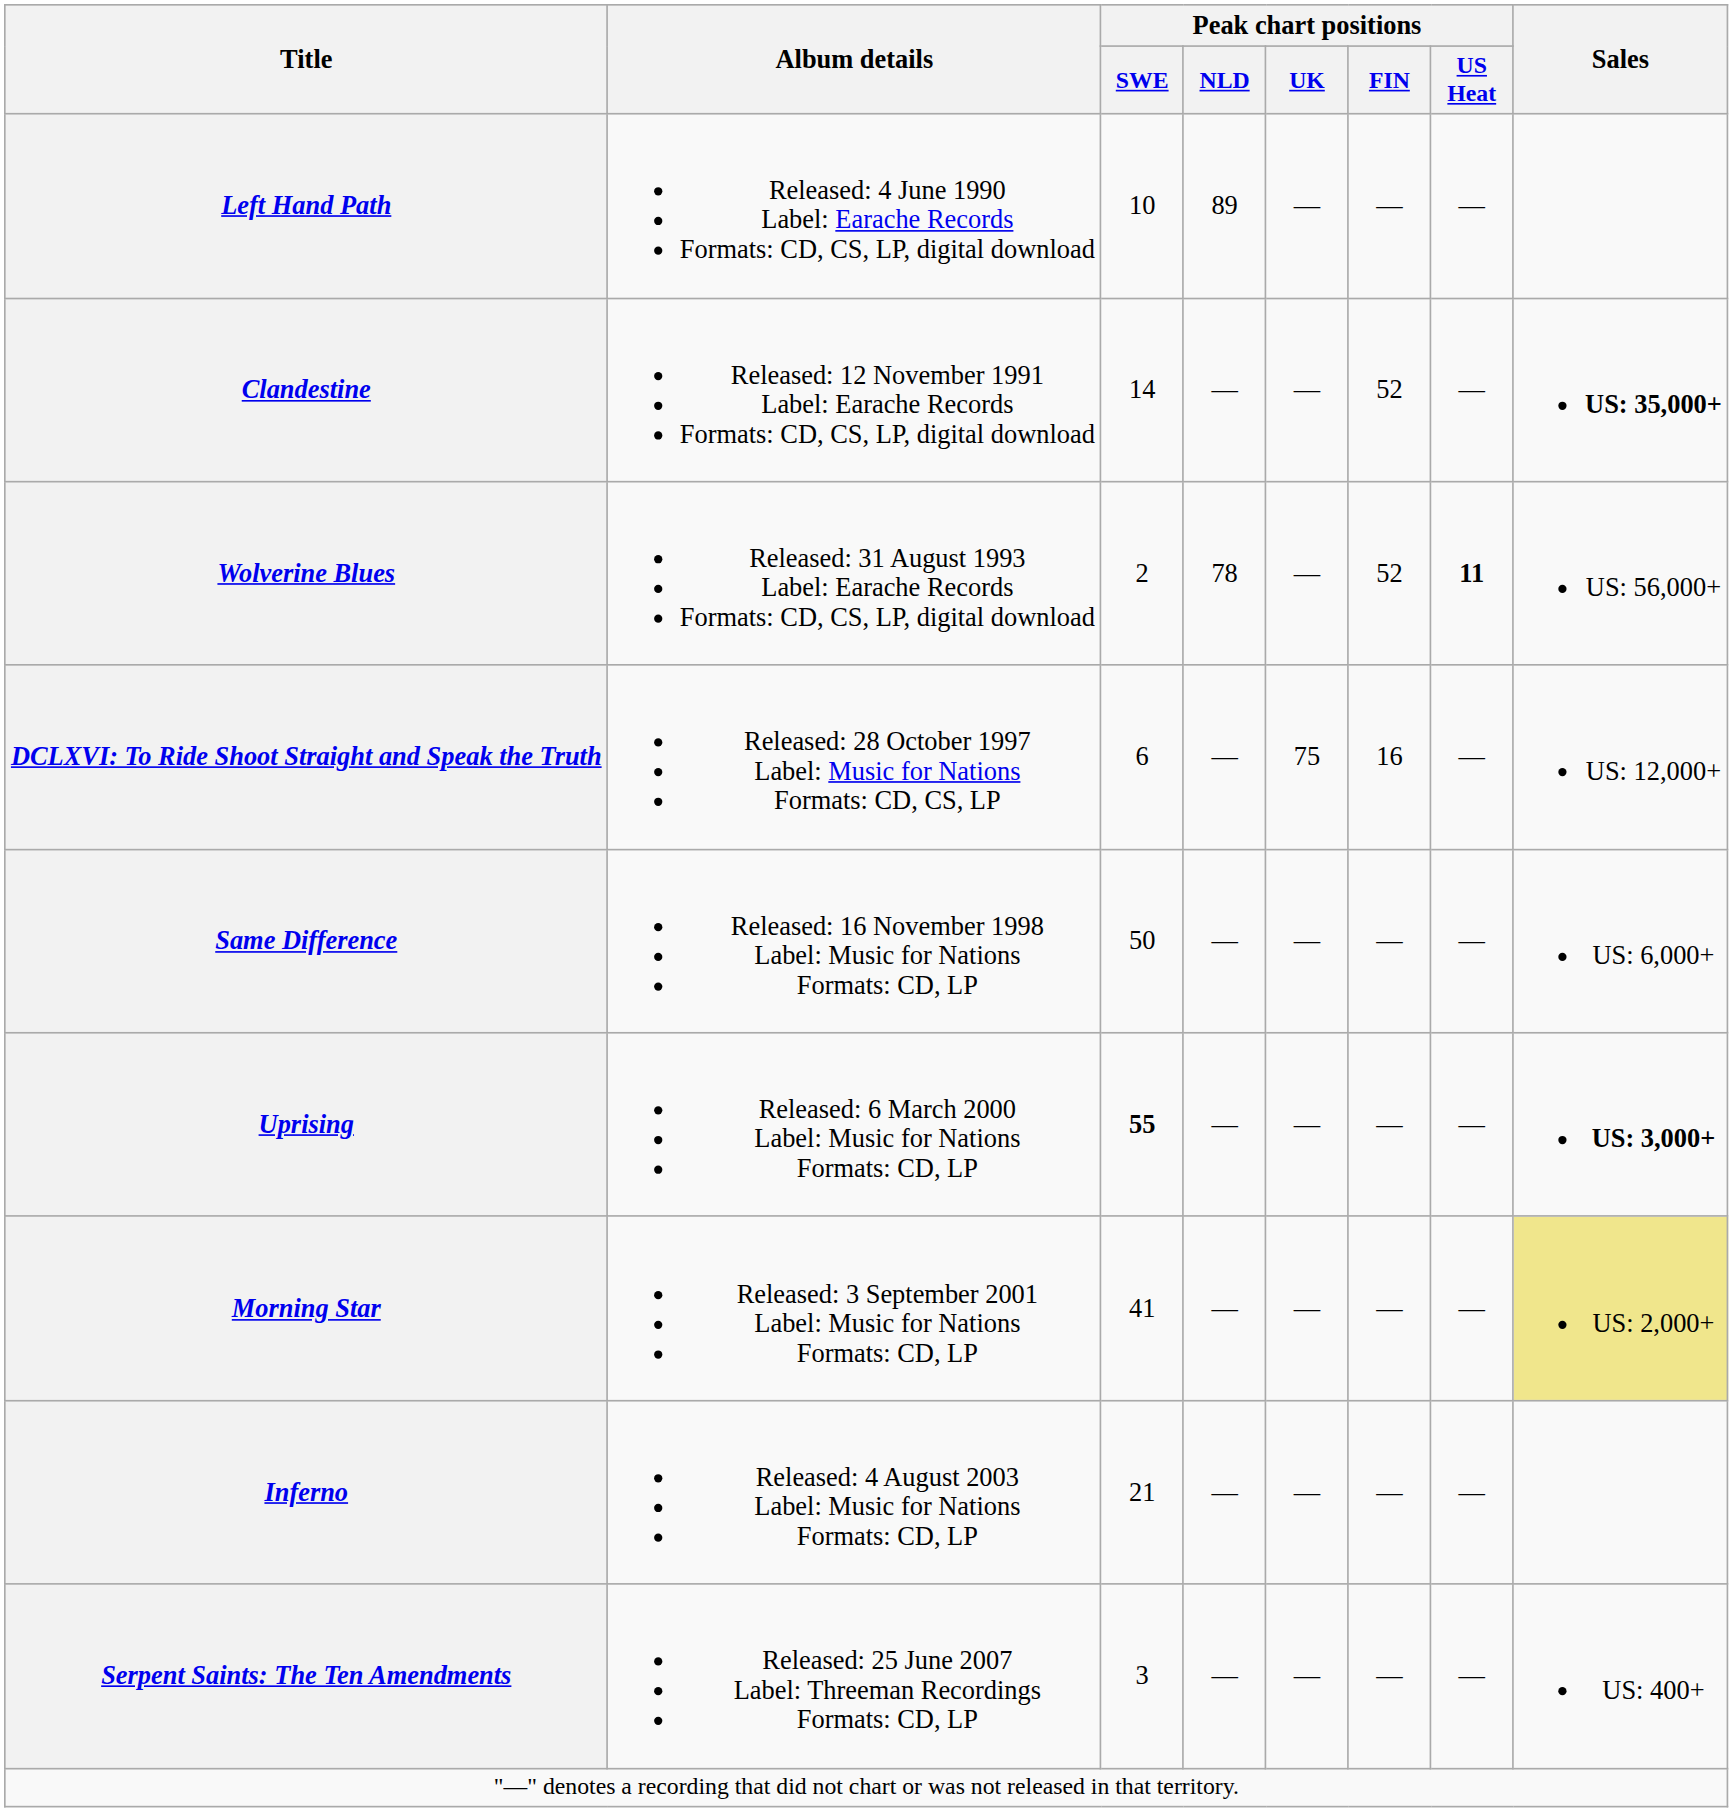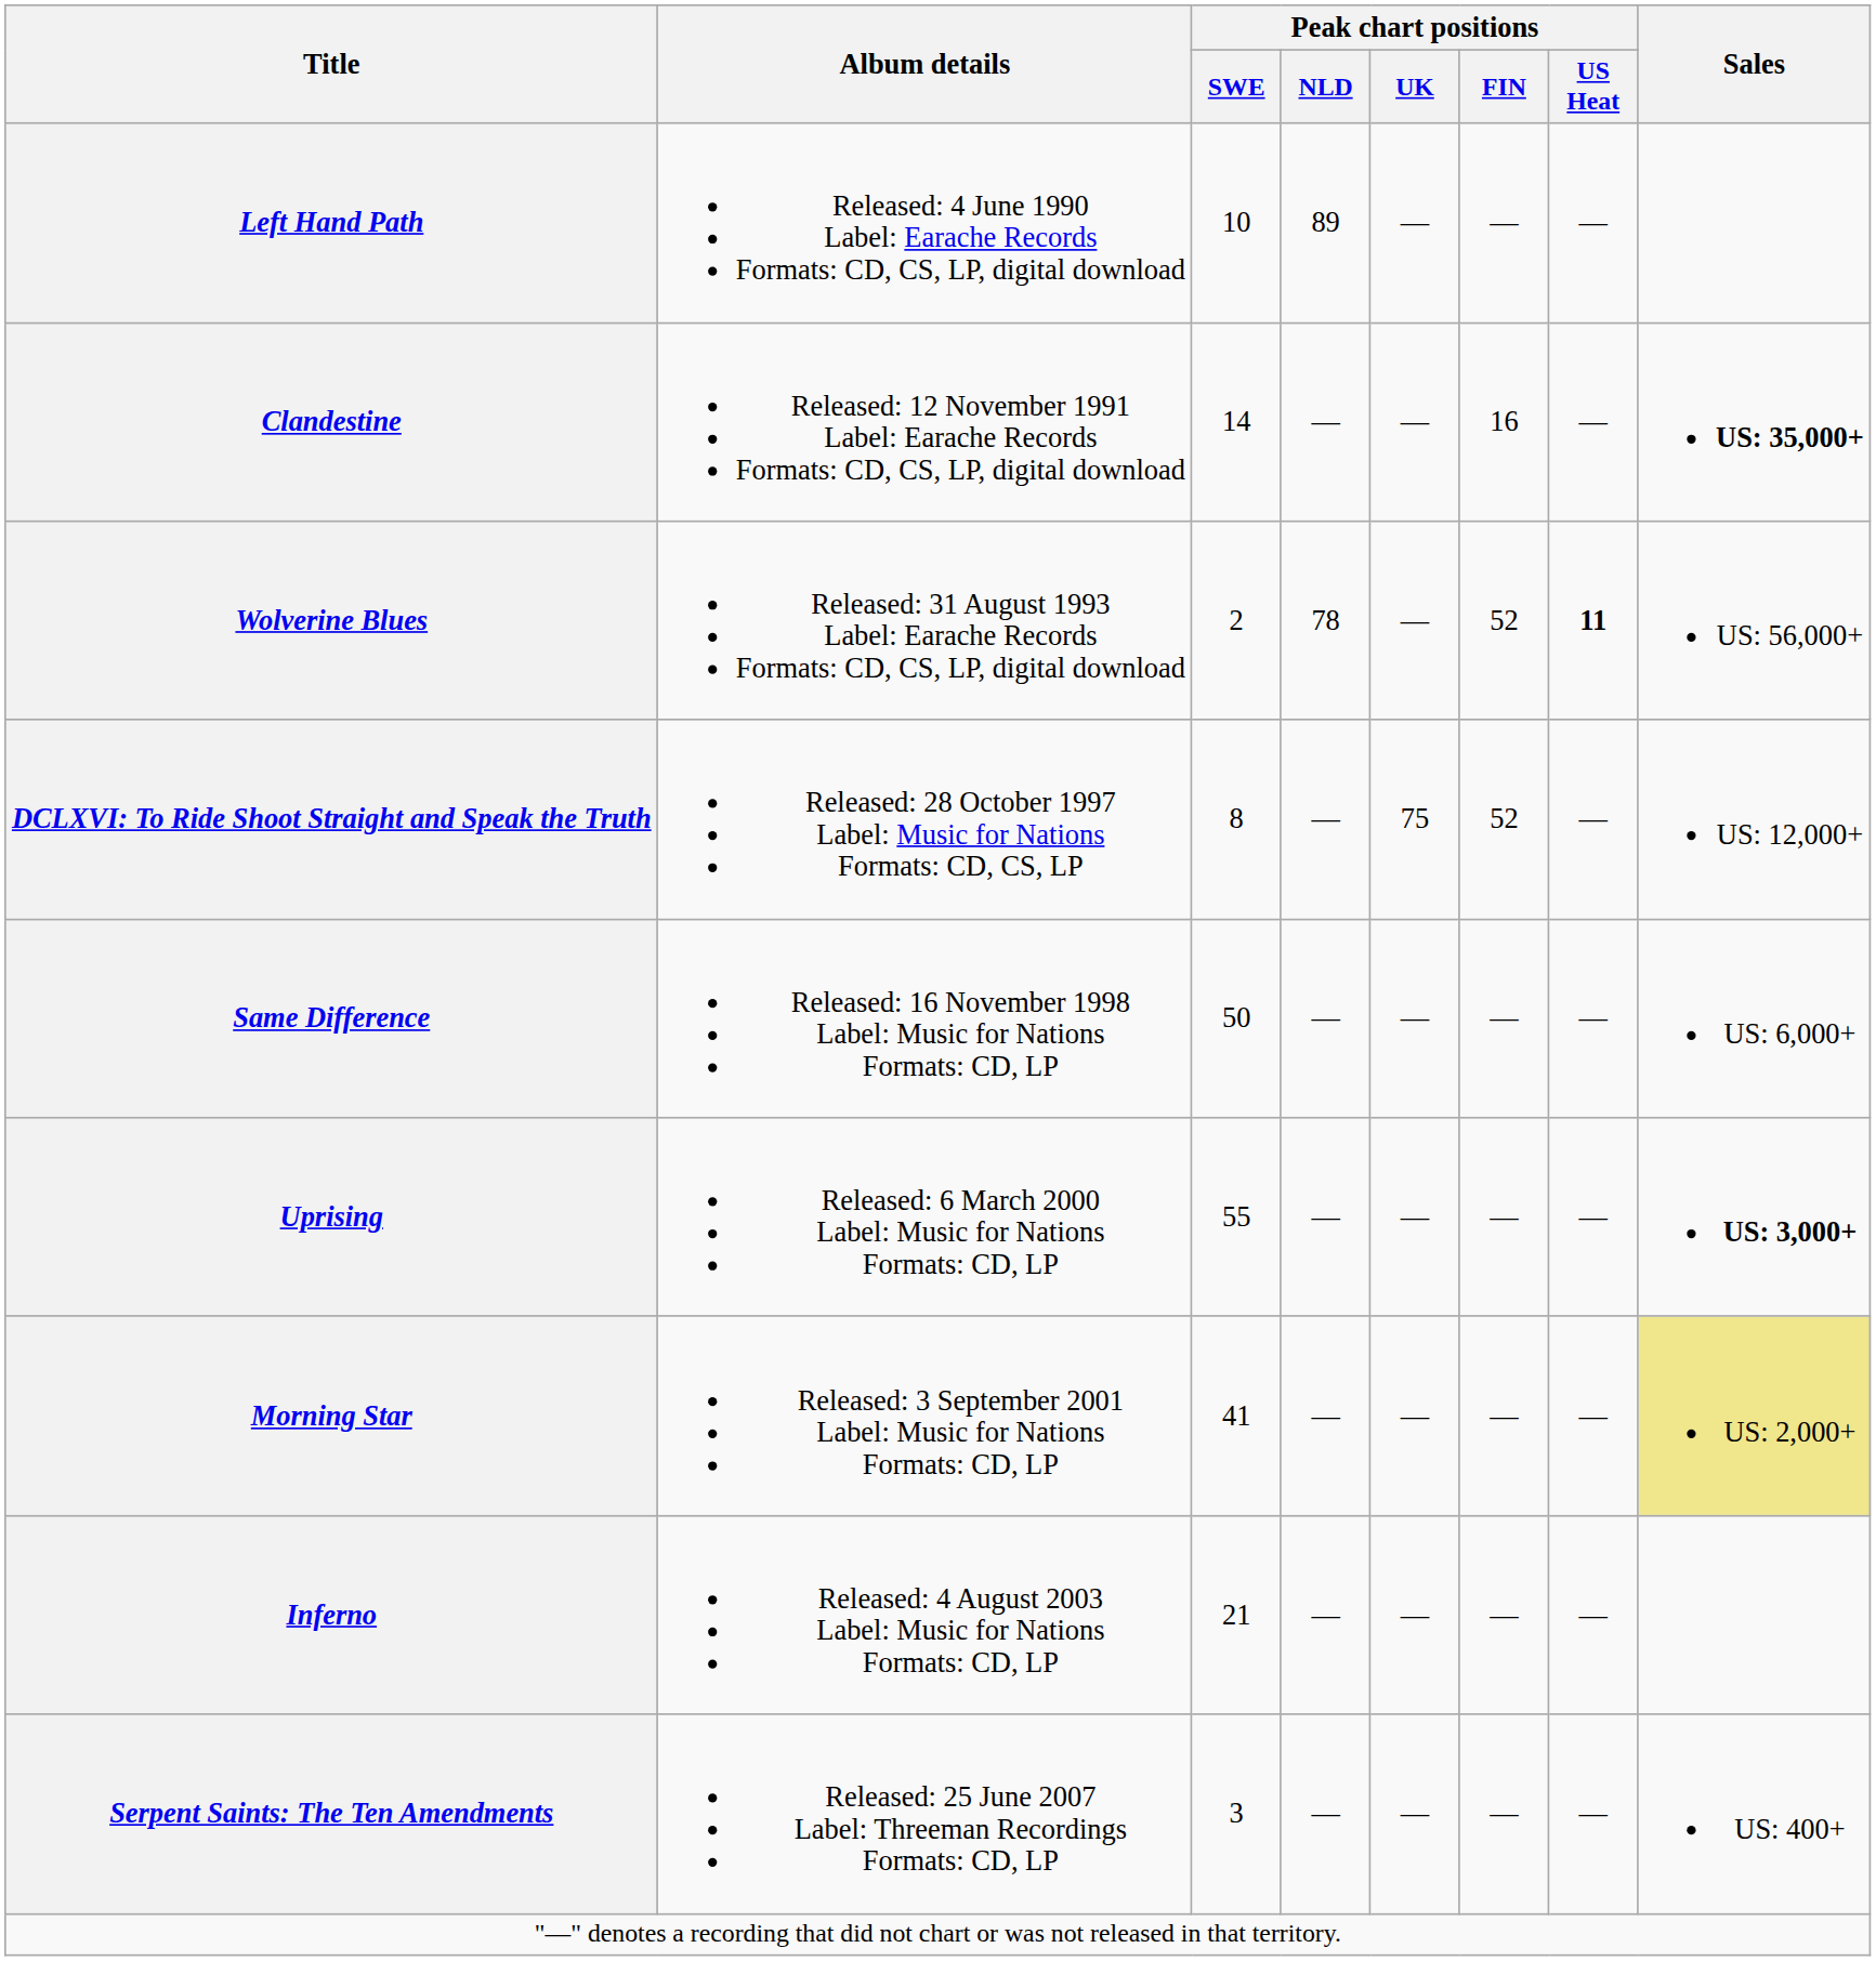Clandestine | Peak chart positions / FIN: 52 -> 16
DCLXVI: To Ride Shoot Straight and Speak the Truth | Peak chart positions / SWE: 6 -> 8
DCLXVI: To Ride Shoot Straight and Speak the Truth | Peak chart positions / FIN: 16 -> 52
Uprising | Peak chart positions / SWE: bold -> normal
